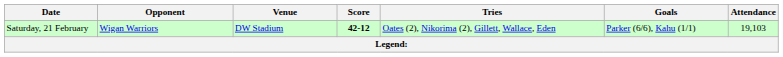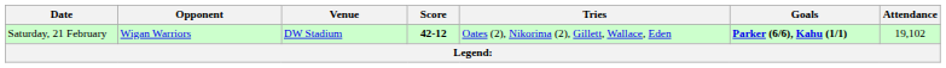Saturday, 21 February | Goals: normal -> bold
Saturday, 21 February | Attendance: 19,103 -> 19,102
